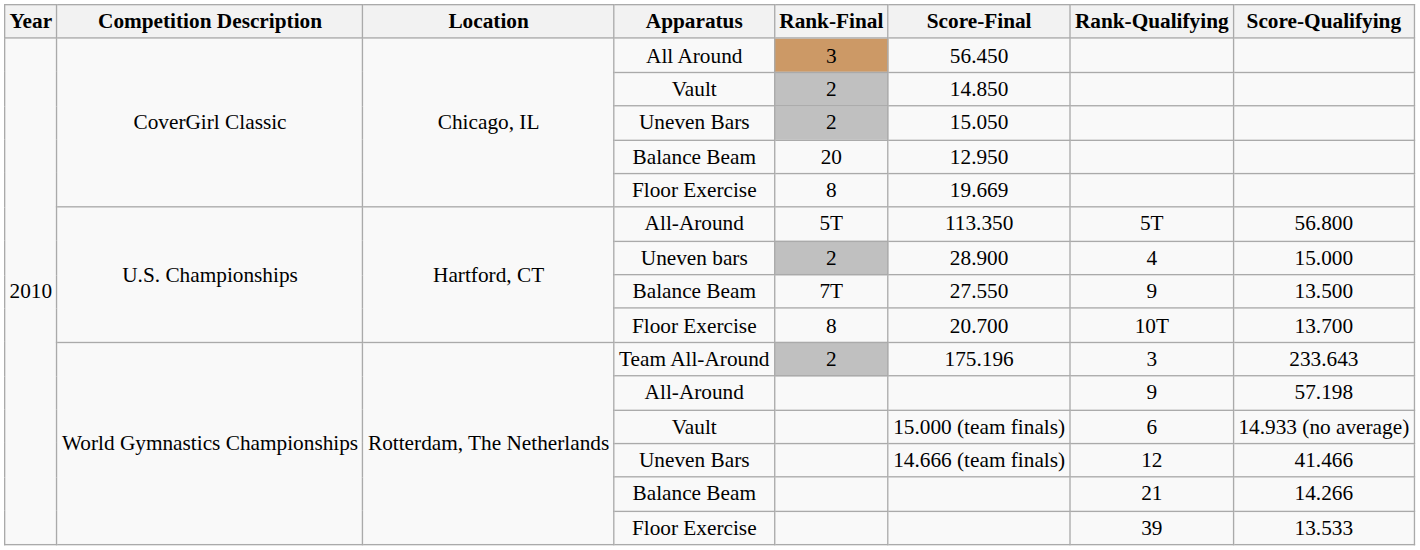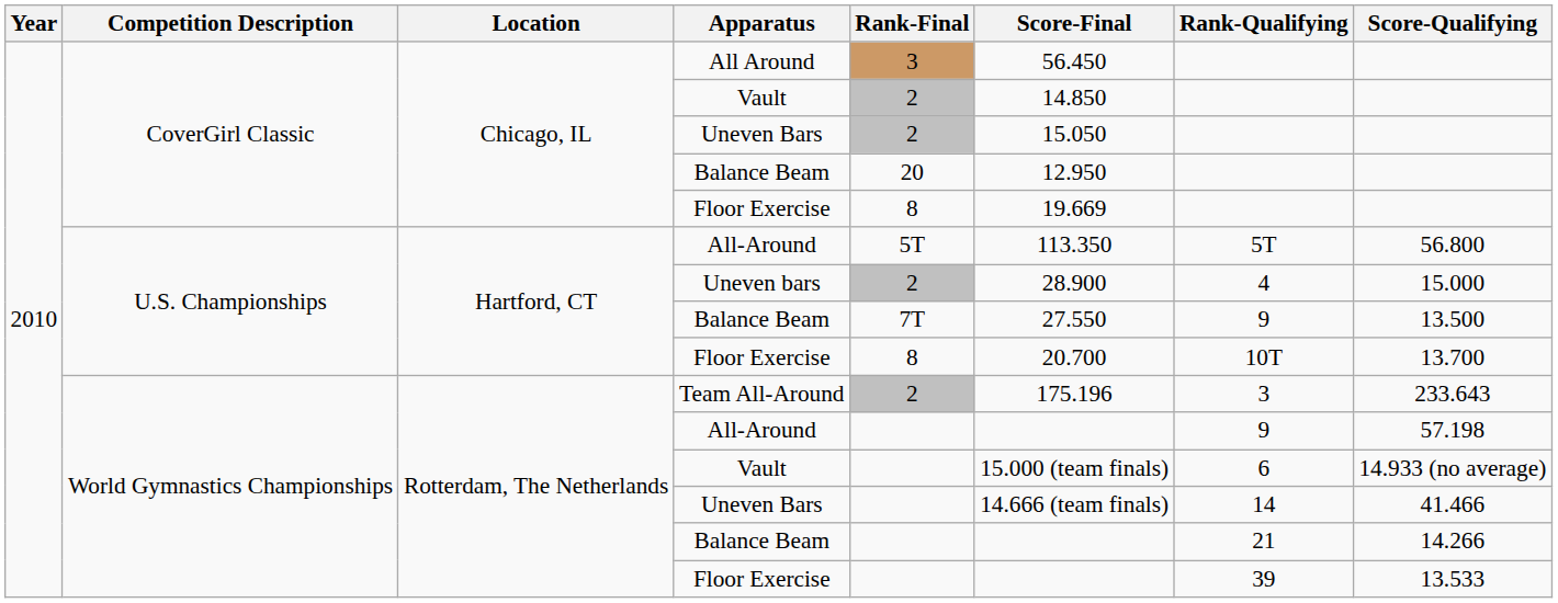World Gymnastics Championships / Uneven Bars | Rank-Qualifying: 12 -> 14
